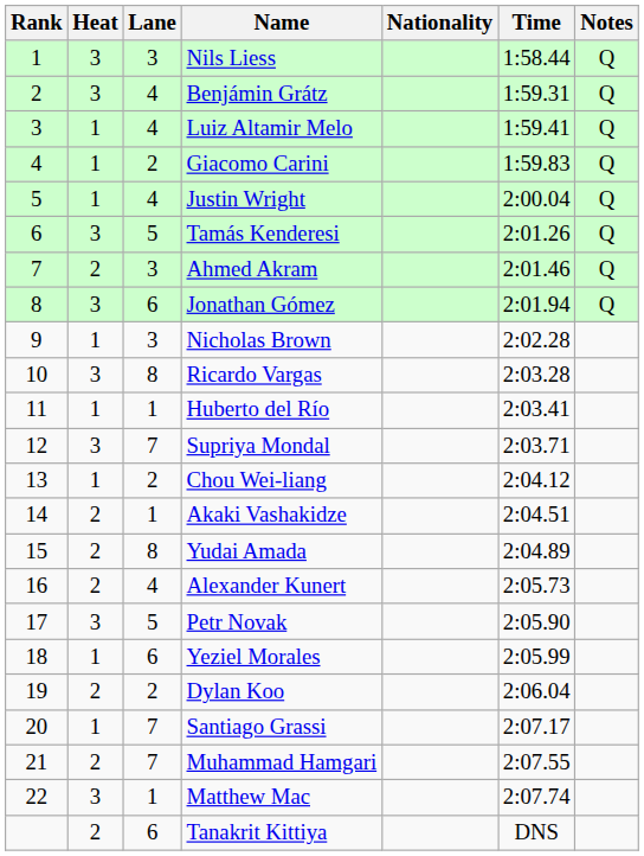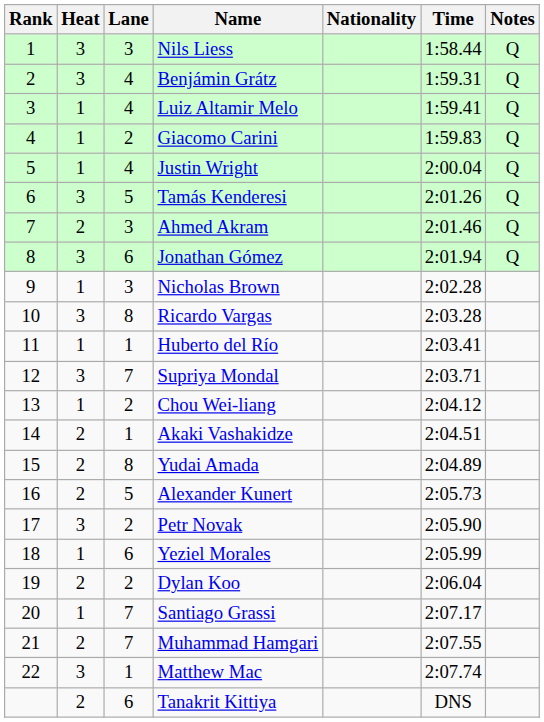Alexander Kunert | Lane: 4 -> 5
Petr Novak | Lane: 5 -> 2
